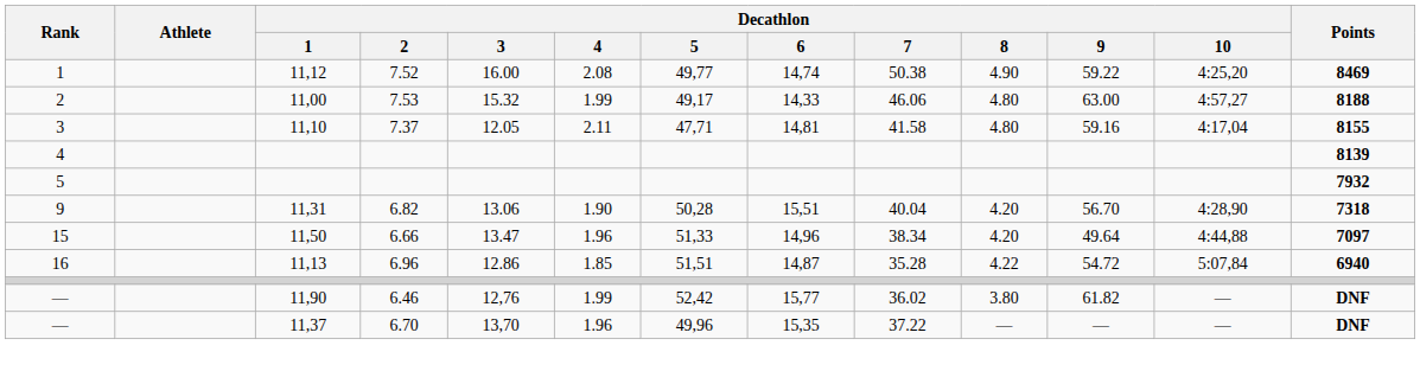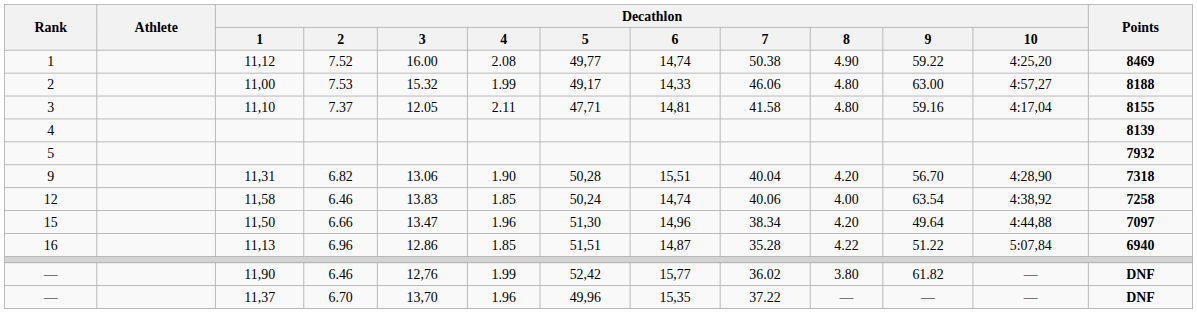+ row: 12 | 11,58 | 6.46 | 13.83 | 1.85 | 50,24 | 14,74 | 40.06 | 4.00 | 63.54 | 4:38,92 | 7258
15 | Decathlon / 5: 51,33 -> 51,30
16 | Decathlon / 9: 54.72 -> 51.22
